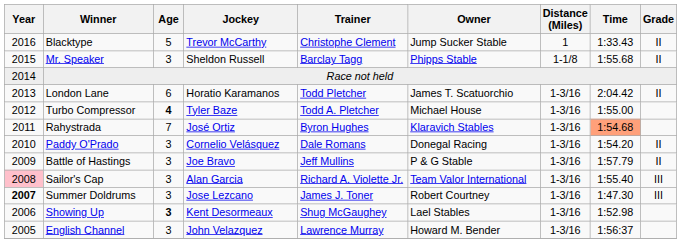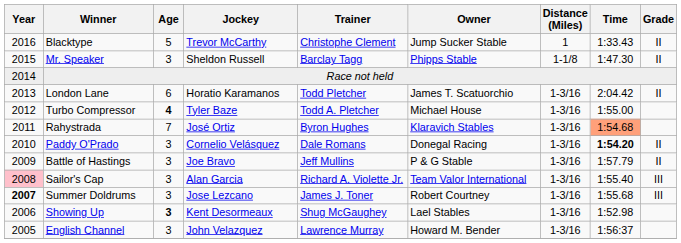Mr. Speaker | Time: 1:55.68 -> 1:47.30
Paddy O'Prado | Time: normal -> bold
Summer Doldrums | Time: 1:47.30 -> 1:55.68
